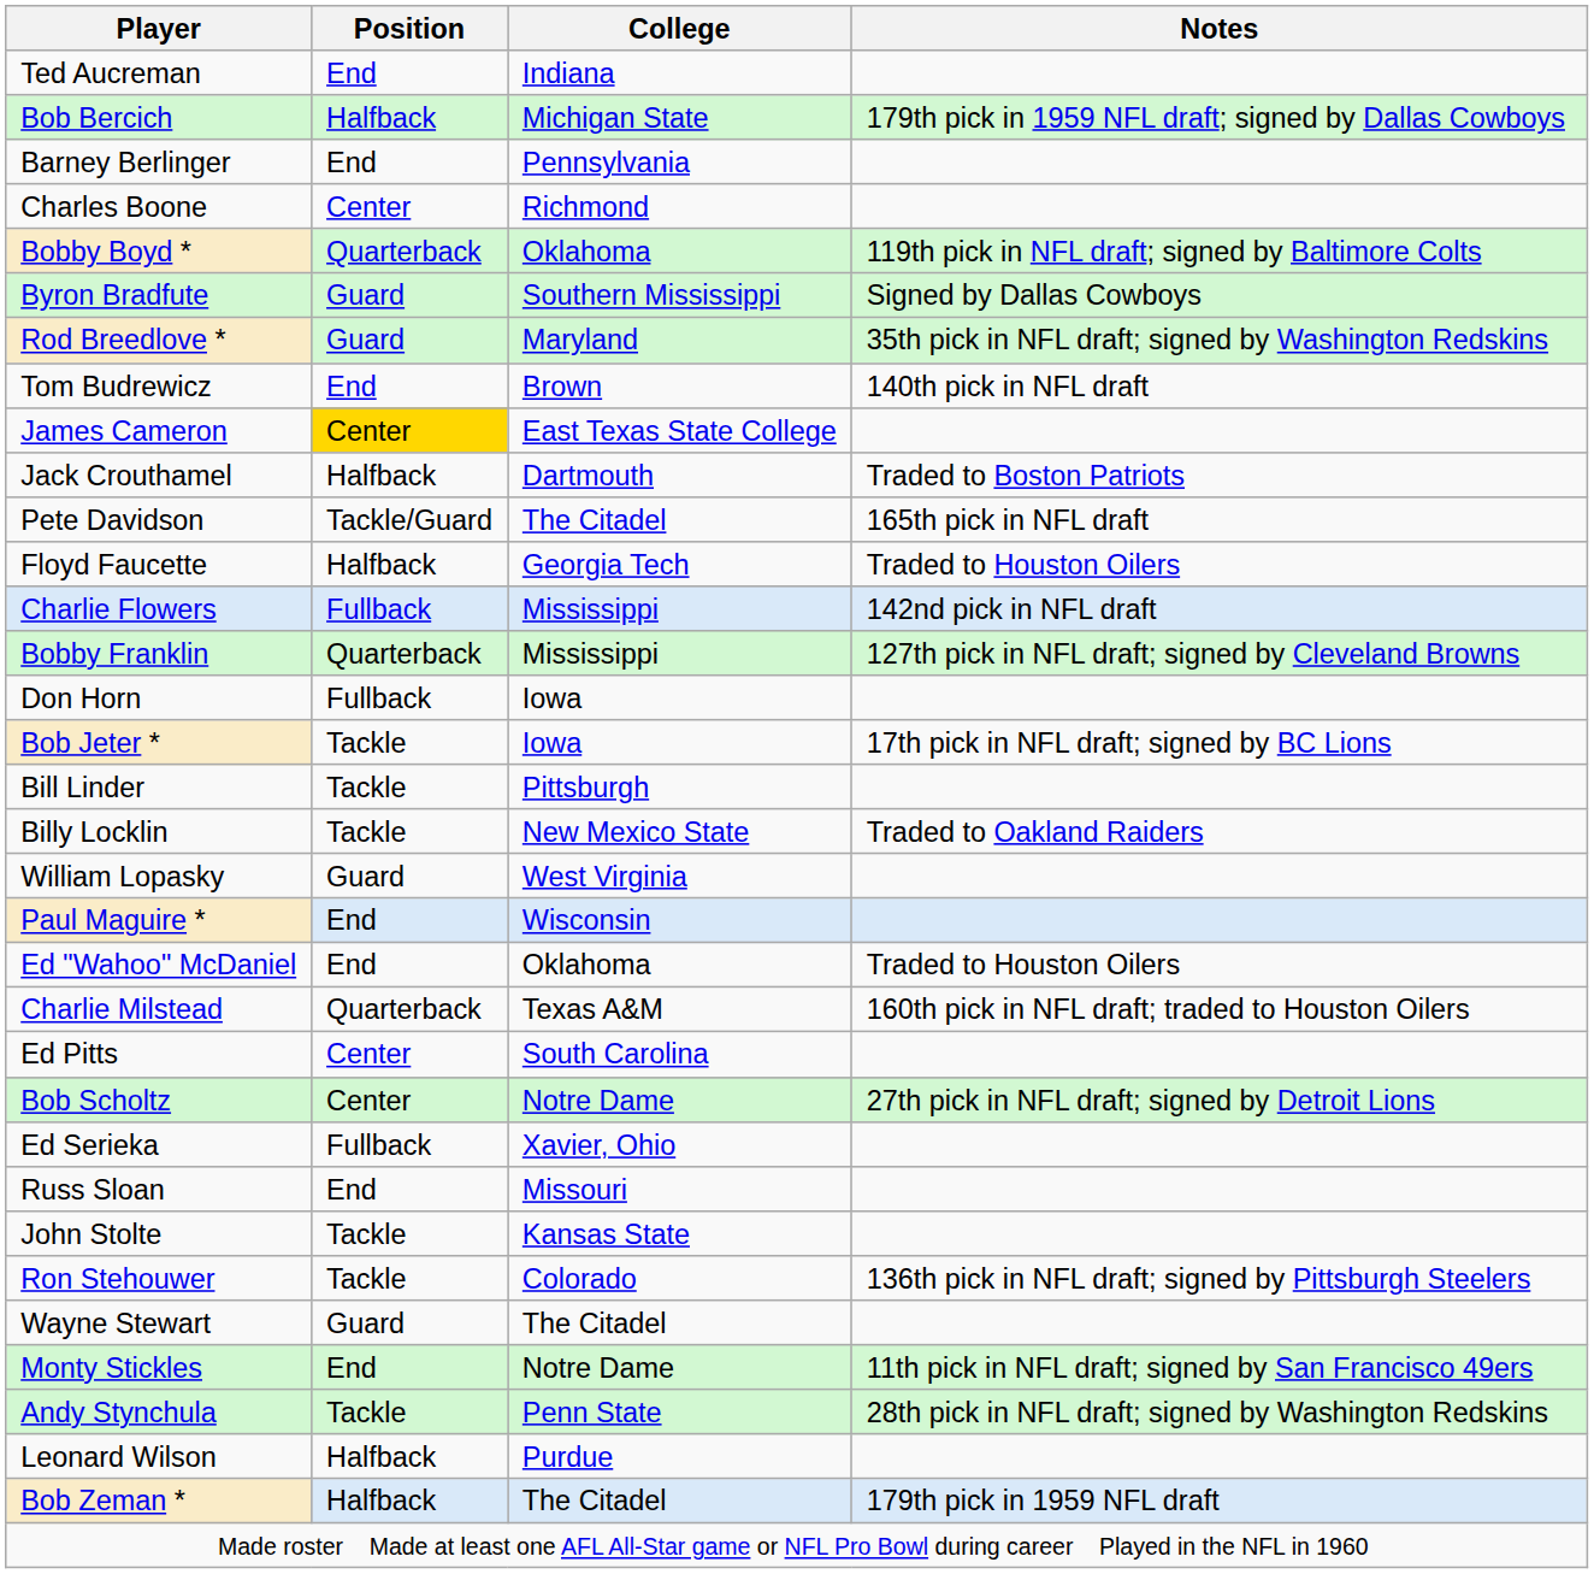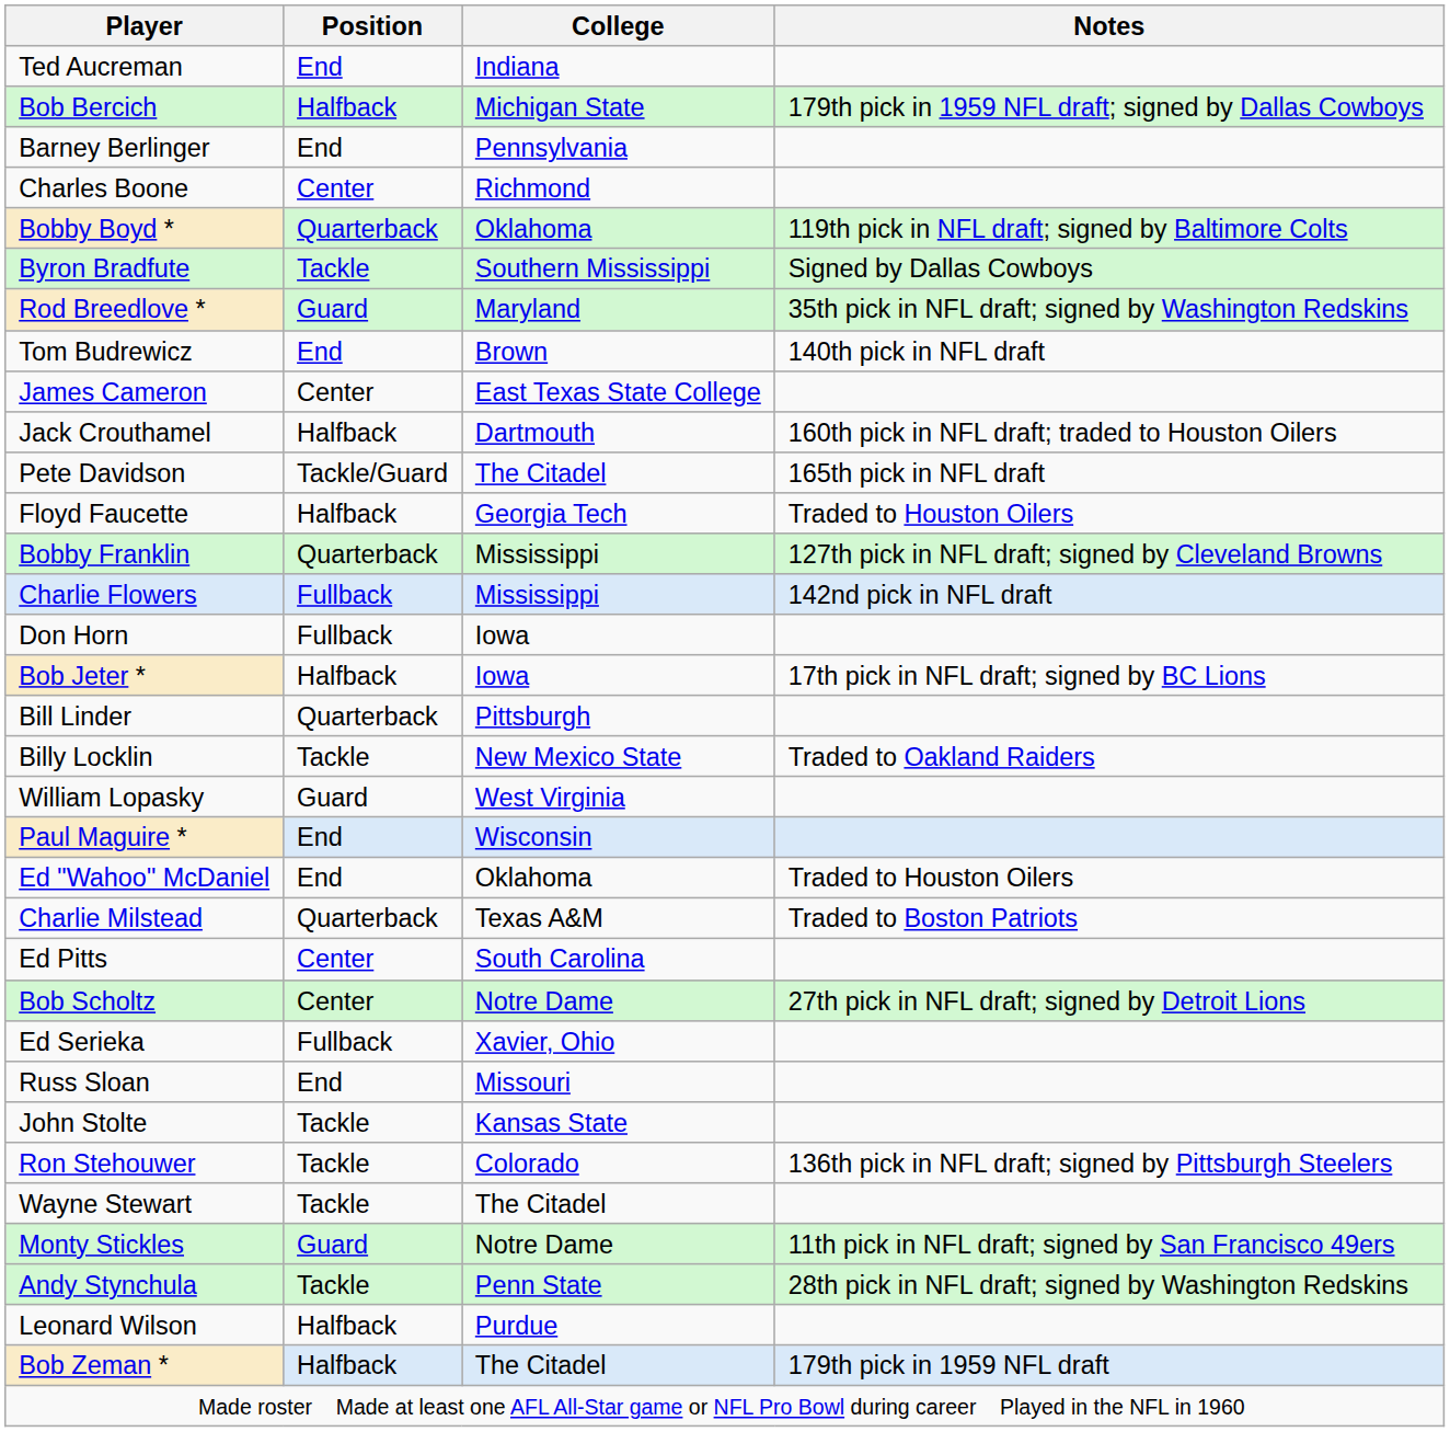Byron Bradfute | Position: Guard -> Tackle
James Cameron | Position: gold background -> no background
Jack Crouthamel | Notes: Traded to Boston Patriots -> 160th pick in NFL draft; traded to Houston Oilers
rows swapped: Charlie Flowers <-> Bobby Franklin
Bob Jeter * | Position: Tackle -> Halfback
Bill Linder | Position: Tackle -> Quarterback
Charlie Milstead | Notes: 160th pick in NFL draft; traded to Houston Oilers -> Traded to Boston Patriots
Wayne Stewart | Position: Guard -> Tackle
Monty Stickles | Position: End -> Guard
